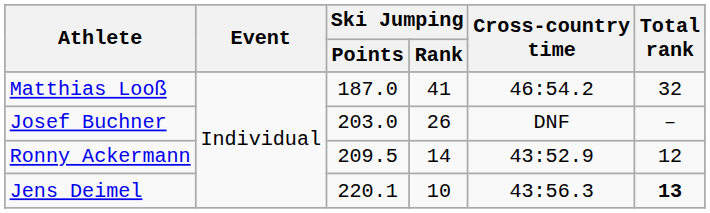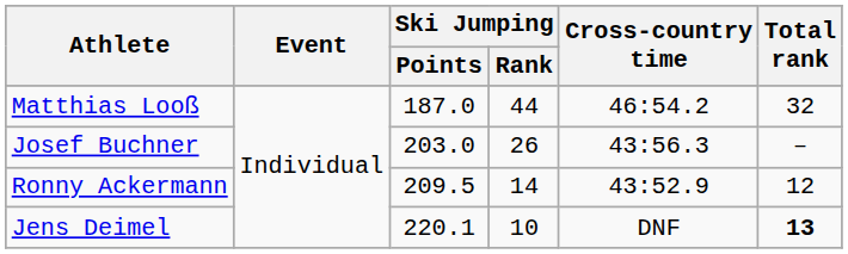Matthias Looß | Ski Jumping / Rank: 41 -> 44
Josef Buchner | Cross-country time: DNF -> 43:56.3
Jens Deimel | Cross-country time: 43:56.3 -> DNF
